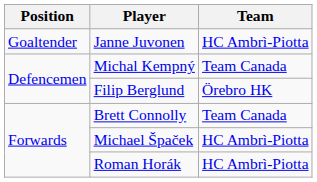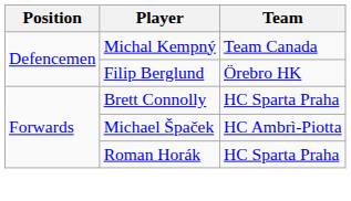- row: Goaltender | Janne Juvonen | HC Ambrì-Piotta
Brett Connolly | Team: Team Canada -> HC Sparta Praha
Roman Horák | Team: HC Ambrì-Piotta -> HC Sparta Praha
